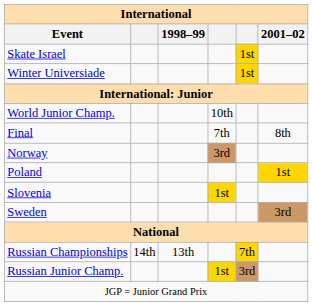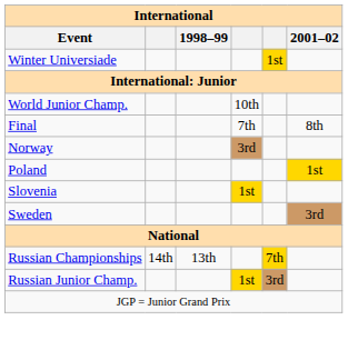- row: Skate Israel | 1st
